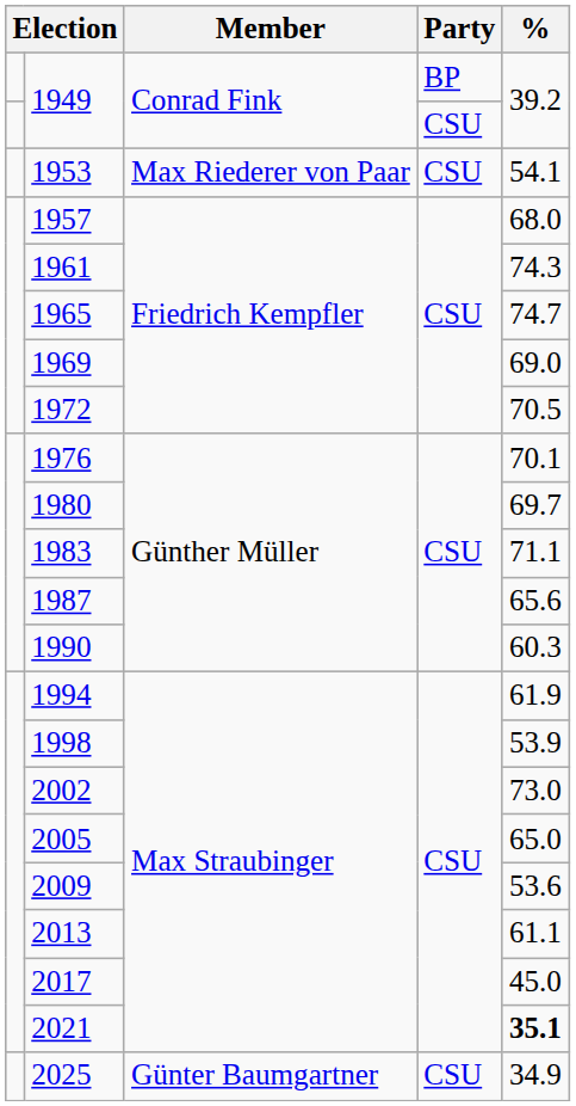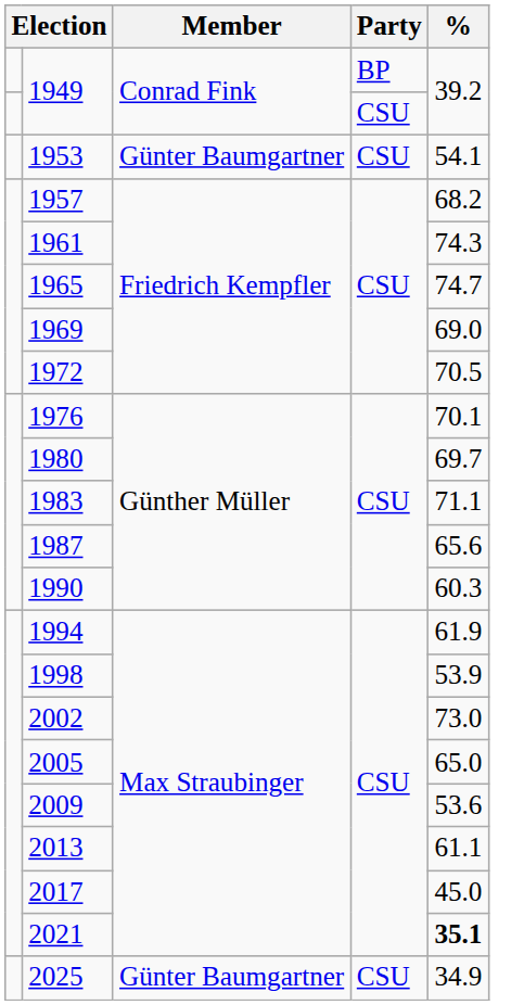1953 | Member: Max Riederer von Paar -> Günter Baumgartner
1957 | %: 68.0 -> 68.2
